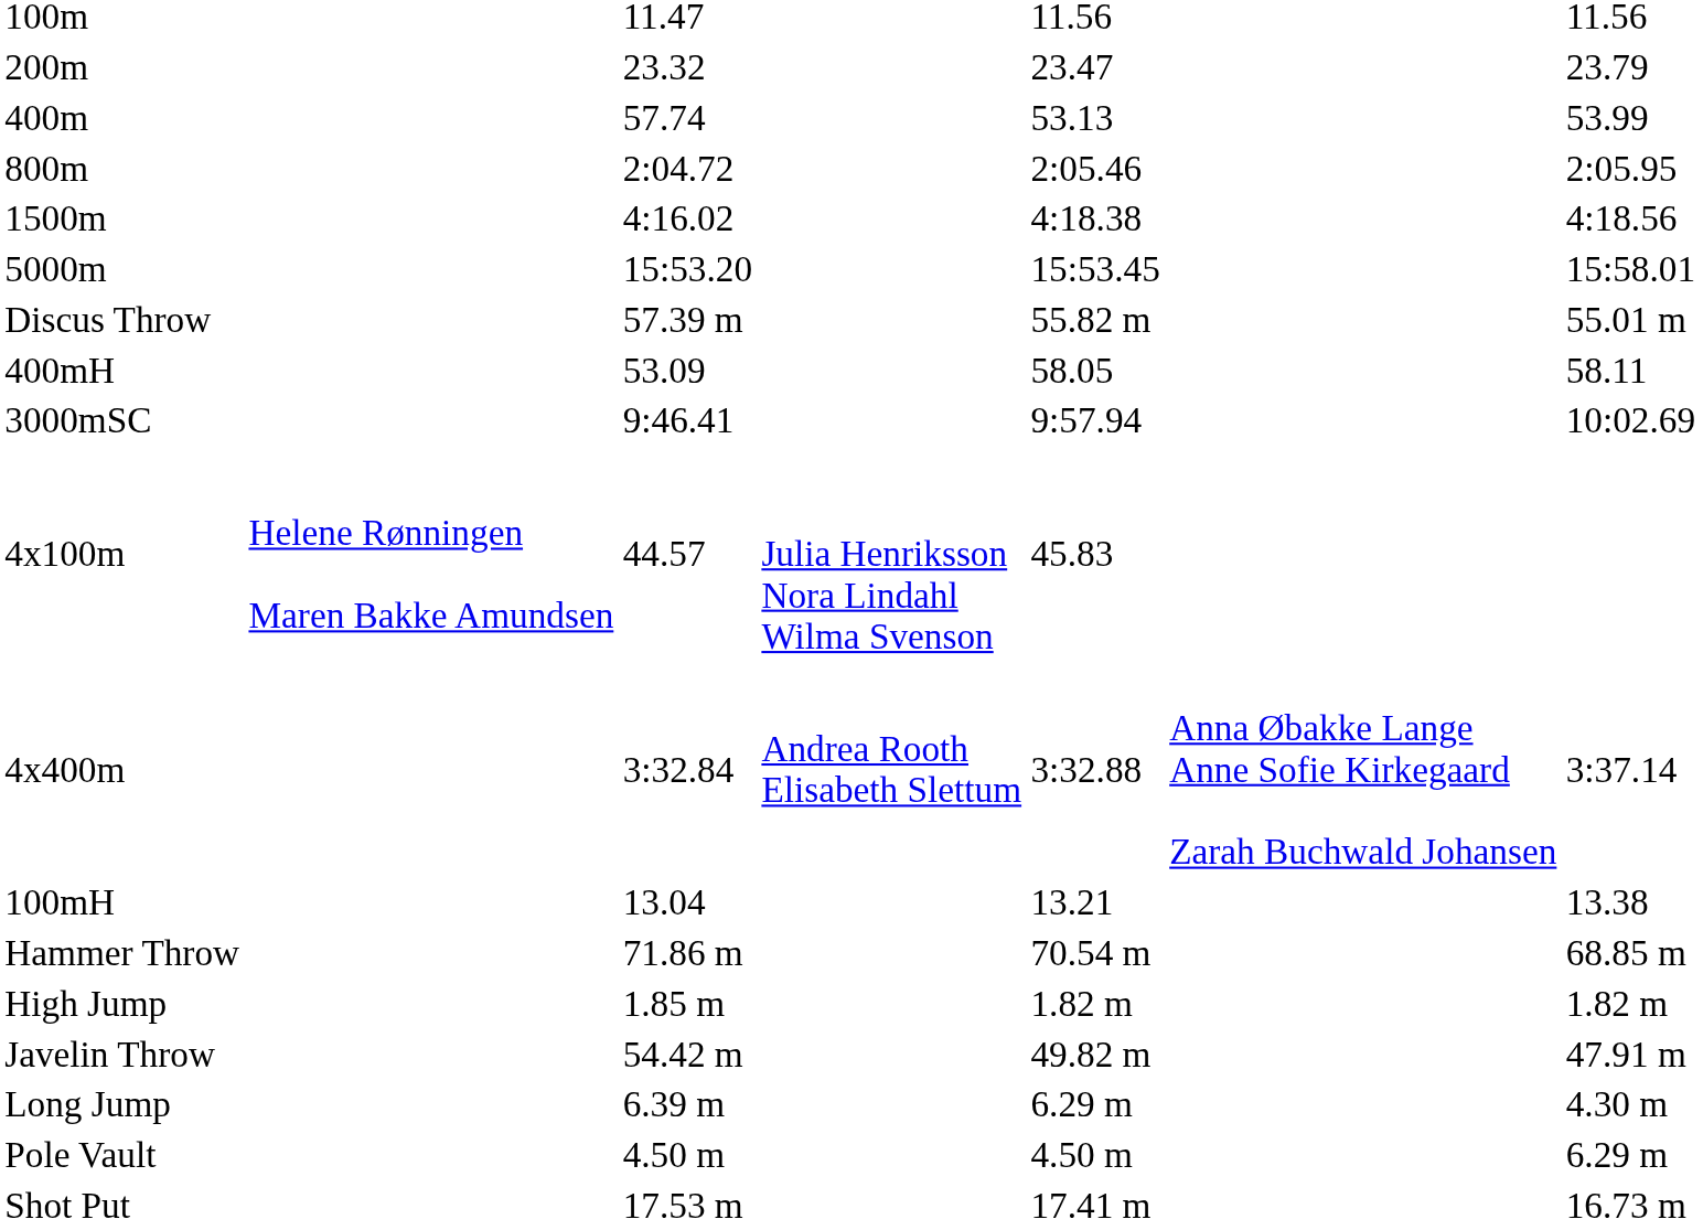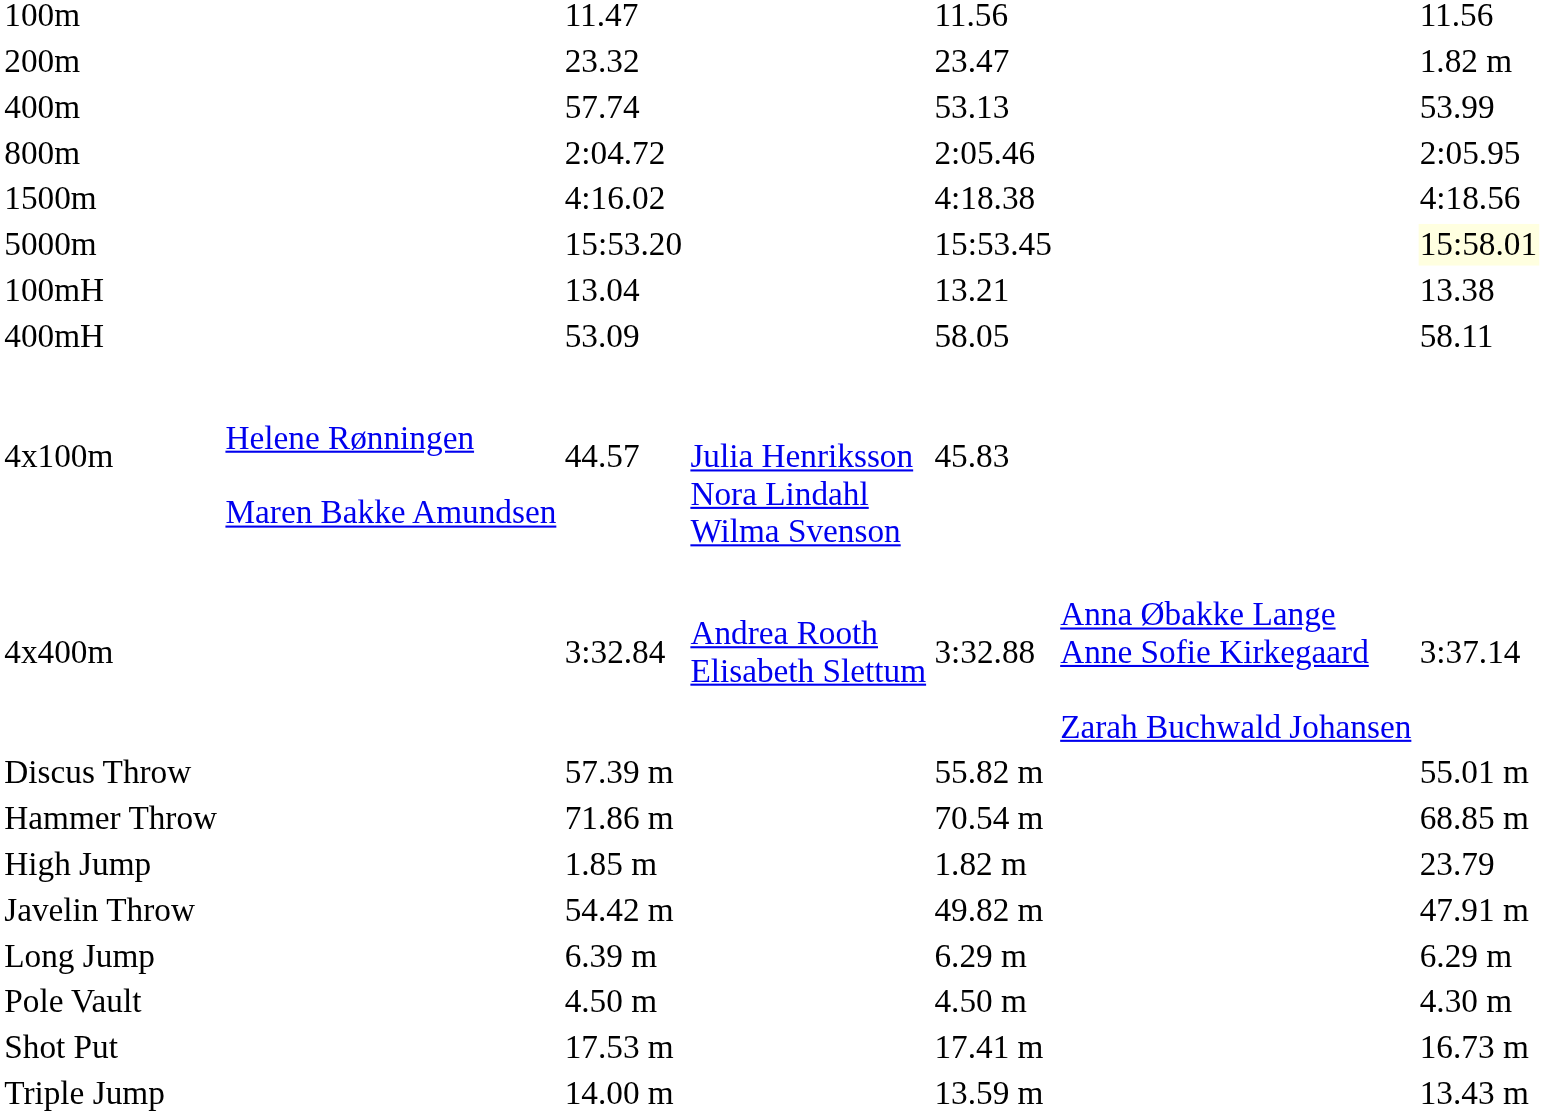200m | column 7: 23.79 -> 1.82 m
5000m | column 7: no background -> lightyellow background
rows swapped: 100mH <-> Discus Throw
- row: 3000mSC | 9:46.41 | 9:57.94 | 10:02.69
High Jump | column 7: 1.82 m -> 23.79
Long Jump | column 7: 4.30 m -> 6.29 m
Pole Vault | column 7: 6.29 m -> 4.30 m
+ row: Triple Jump | 14.00 m | 13.59 m | 13.43 m
